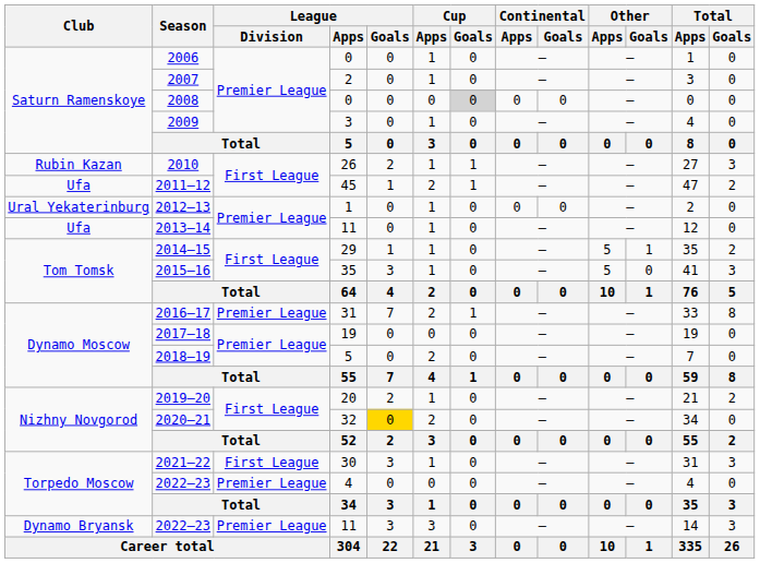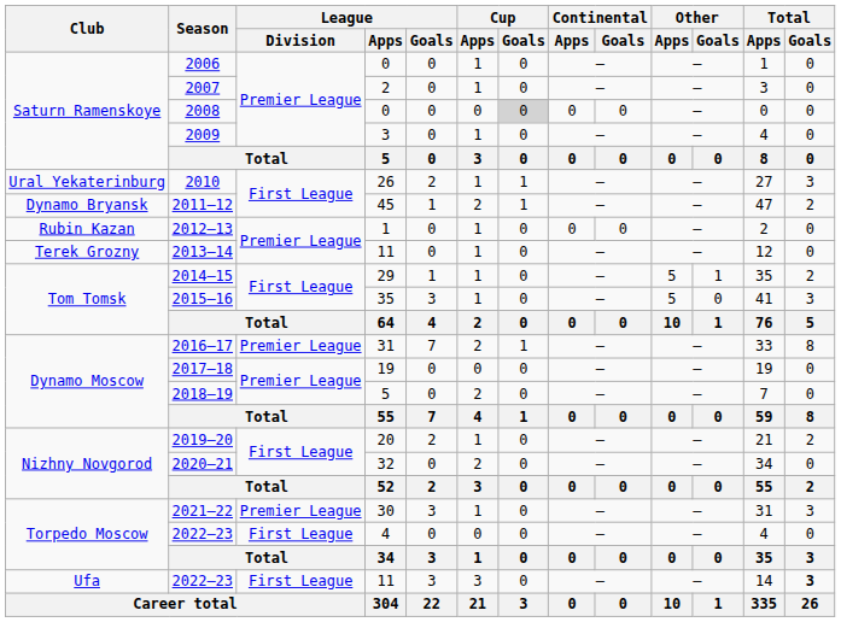2010 | Club: Rubin Kazan -> Ural Yekaterinburg
2011–12 | Club: Ufa -> Dynamo Bryansk
2012–13 | Club: Ural Yekaterinburg -> Rubin Kazan
2013–14 | Club: Ufa -> Terek Grozny
2020–21 | League / Goals: gold background -> no background
2021–22 | League / Division: First League -> Premier League
2022–23 / 4 | League / Division: Premier League -> First League
2022–23 / 11 | Club: Dynamo Bryansk -> Ufa
2022–23 / 11 | League / Division: Premier League -> First League
2022–23 / 11 | Total / Goals: normal -> bold
